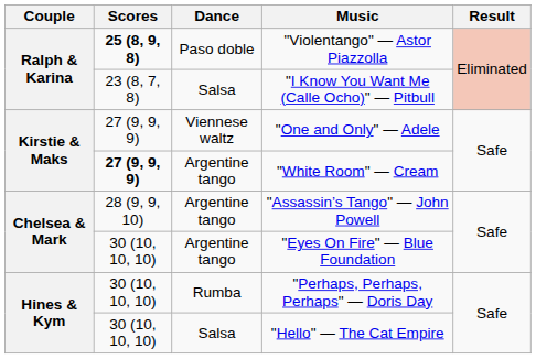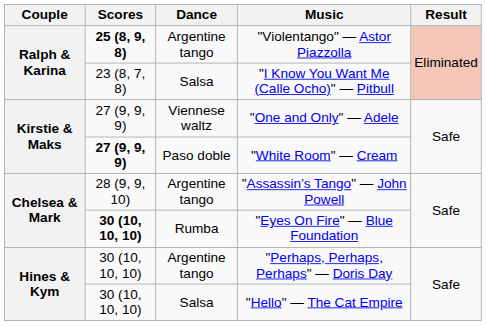"Violentango" — Astor Piazzolla | Dance: Paso doble -> Argentine tango
"White Room" — Cream | Dance: Argentine tango -> Paso doble
"Eyes On Fire" — Blue Foundation | Scores: normal -> bold
"Eyes On Fire" — Blue Foundation | Dance: Argentine tango -> Rumba
"Perhaps, Perhaps, Perhaps" — Doris Day | Dance: Rumba -> Argentine tango
